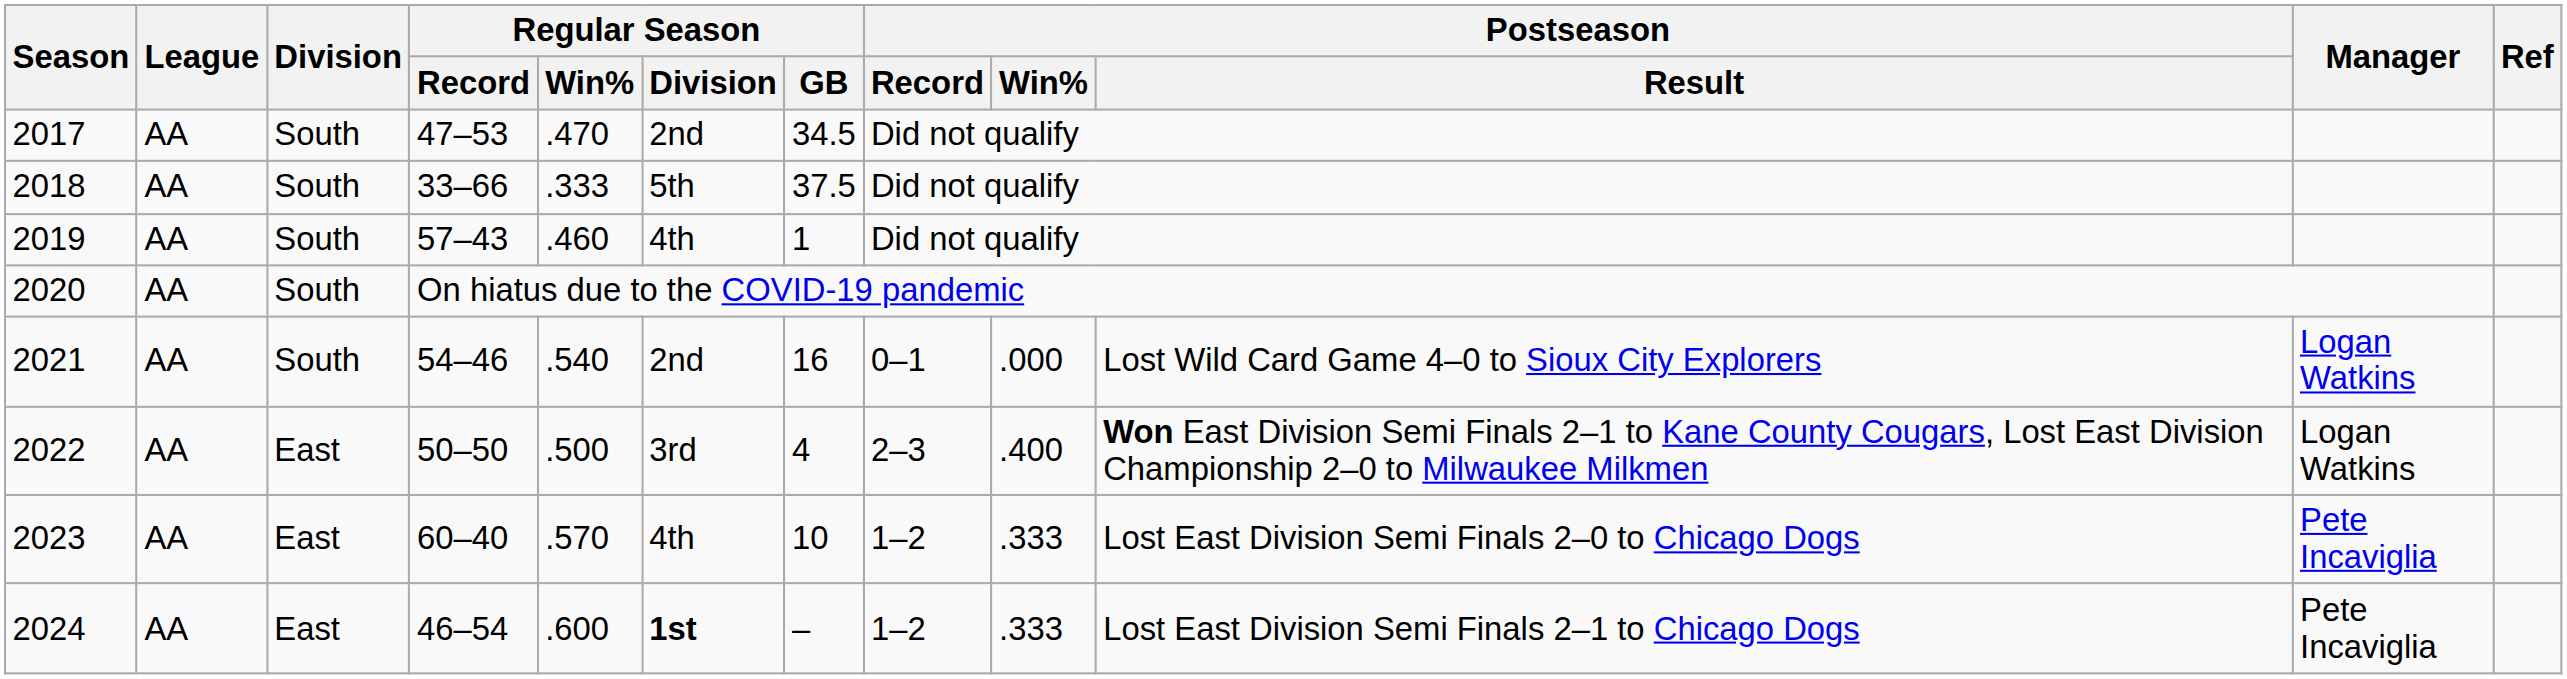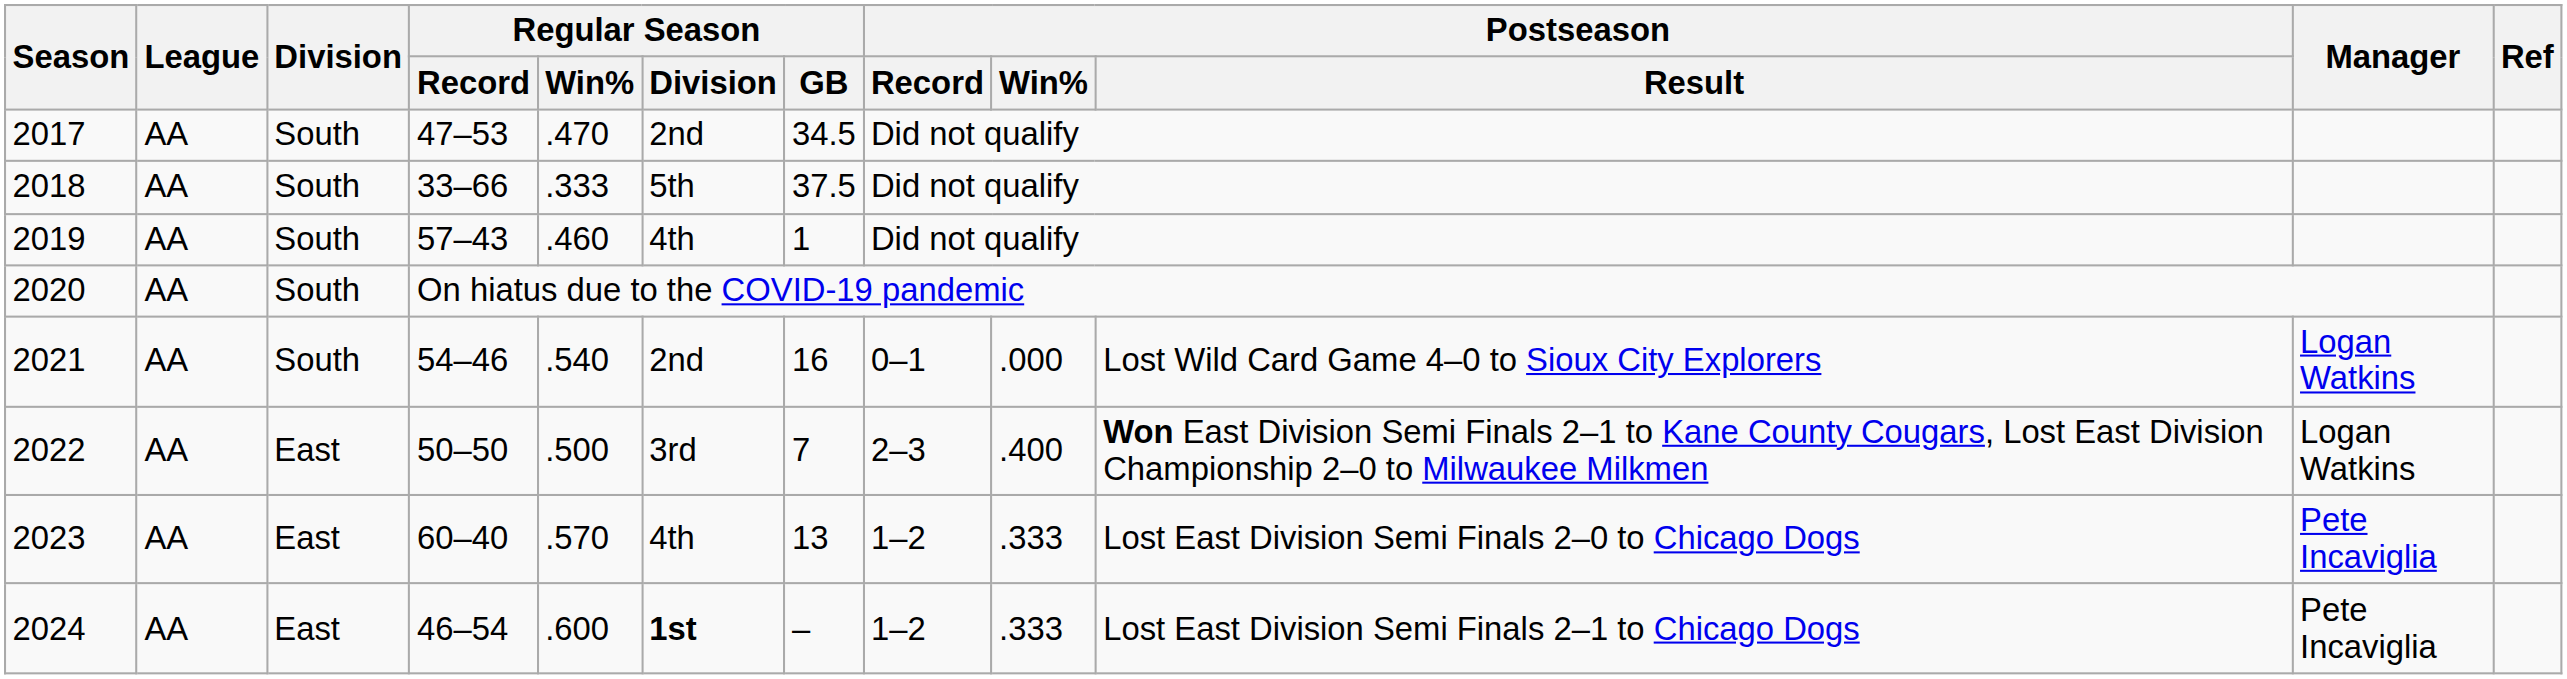2022 | Regular Season / GB: 4 -> 7
2023 | Regular Season / GB: 10 -> 13
